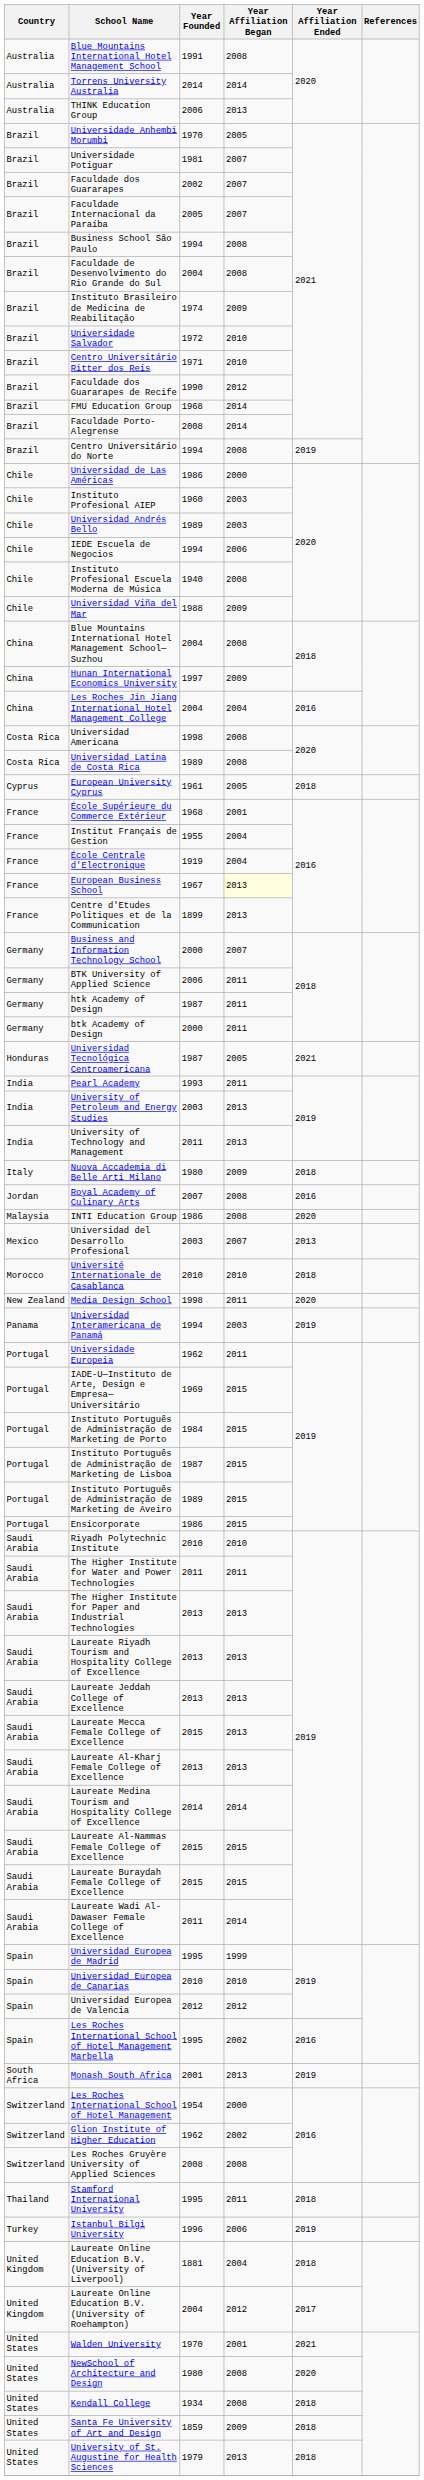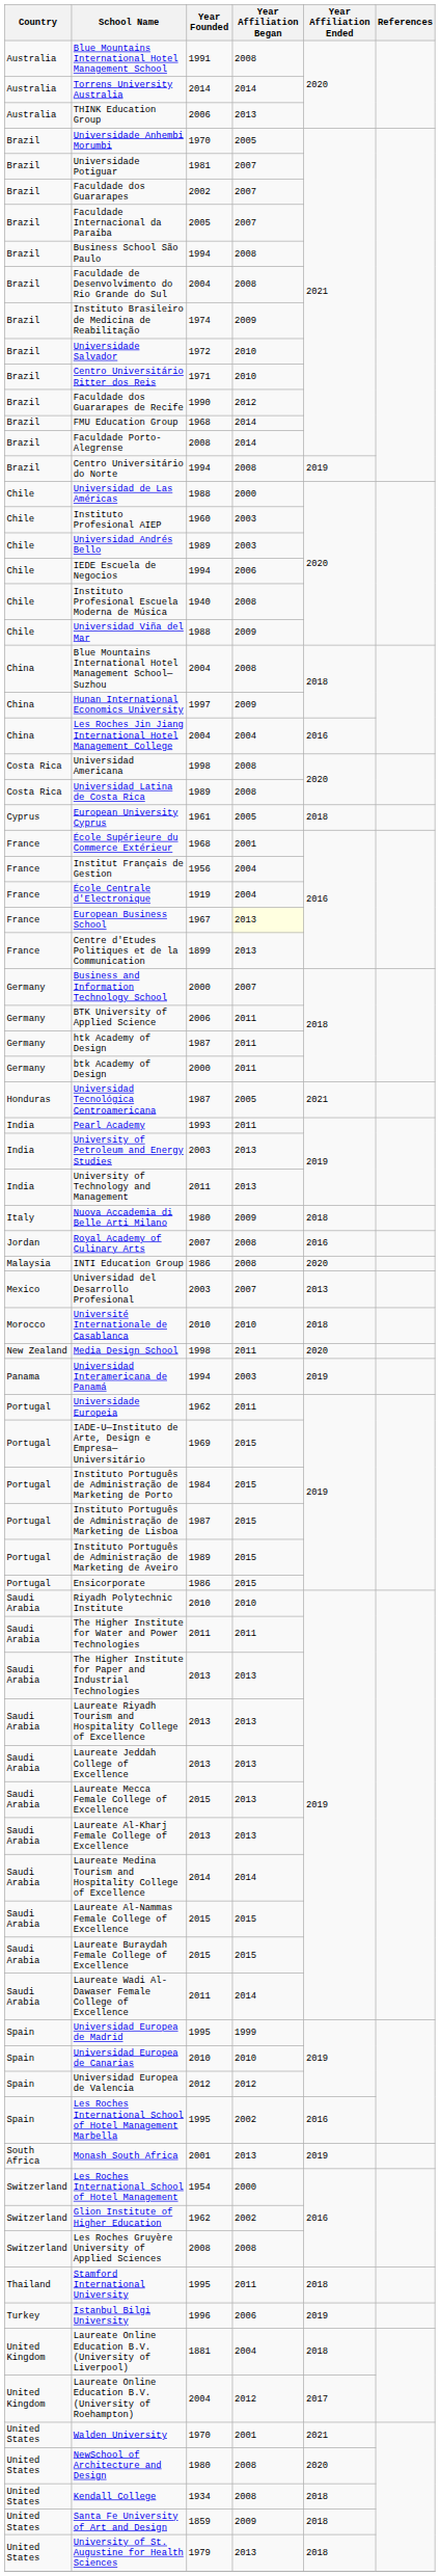Universidad de Las Américas | Year Founded: 1986 -> 1988
Institut Français de Gestion | Year Founded: 1955 -> 1956
